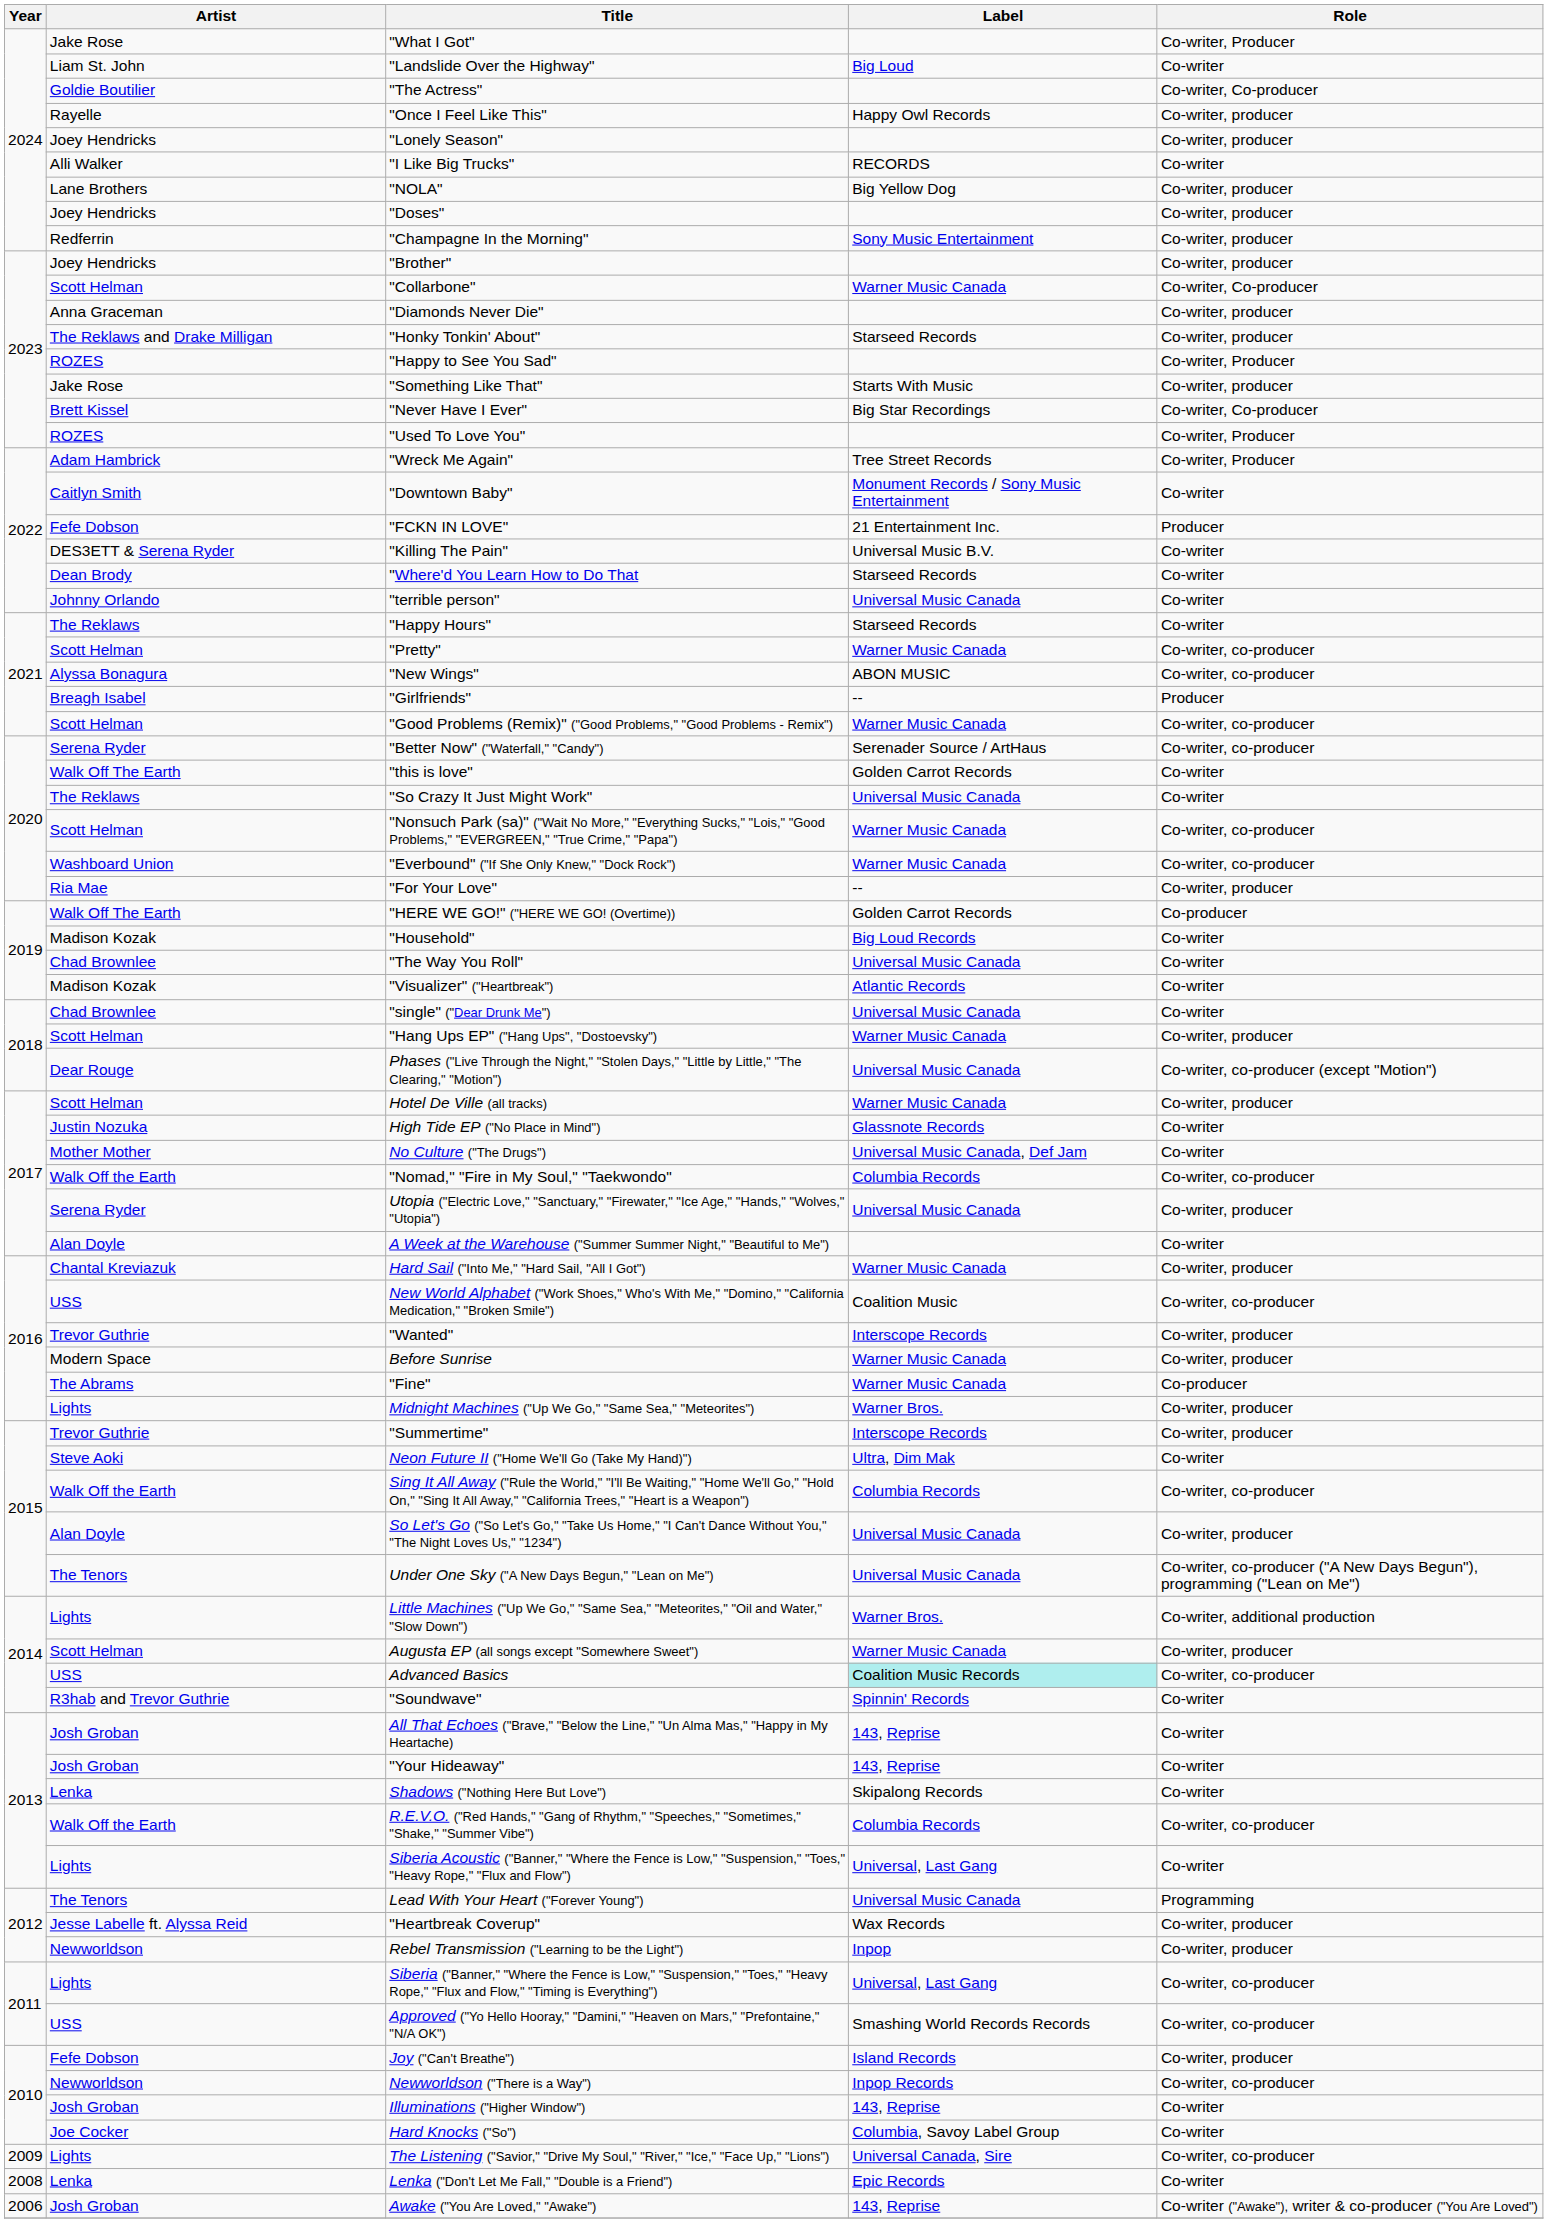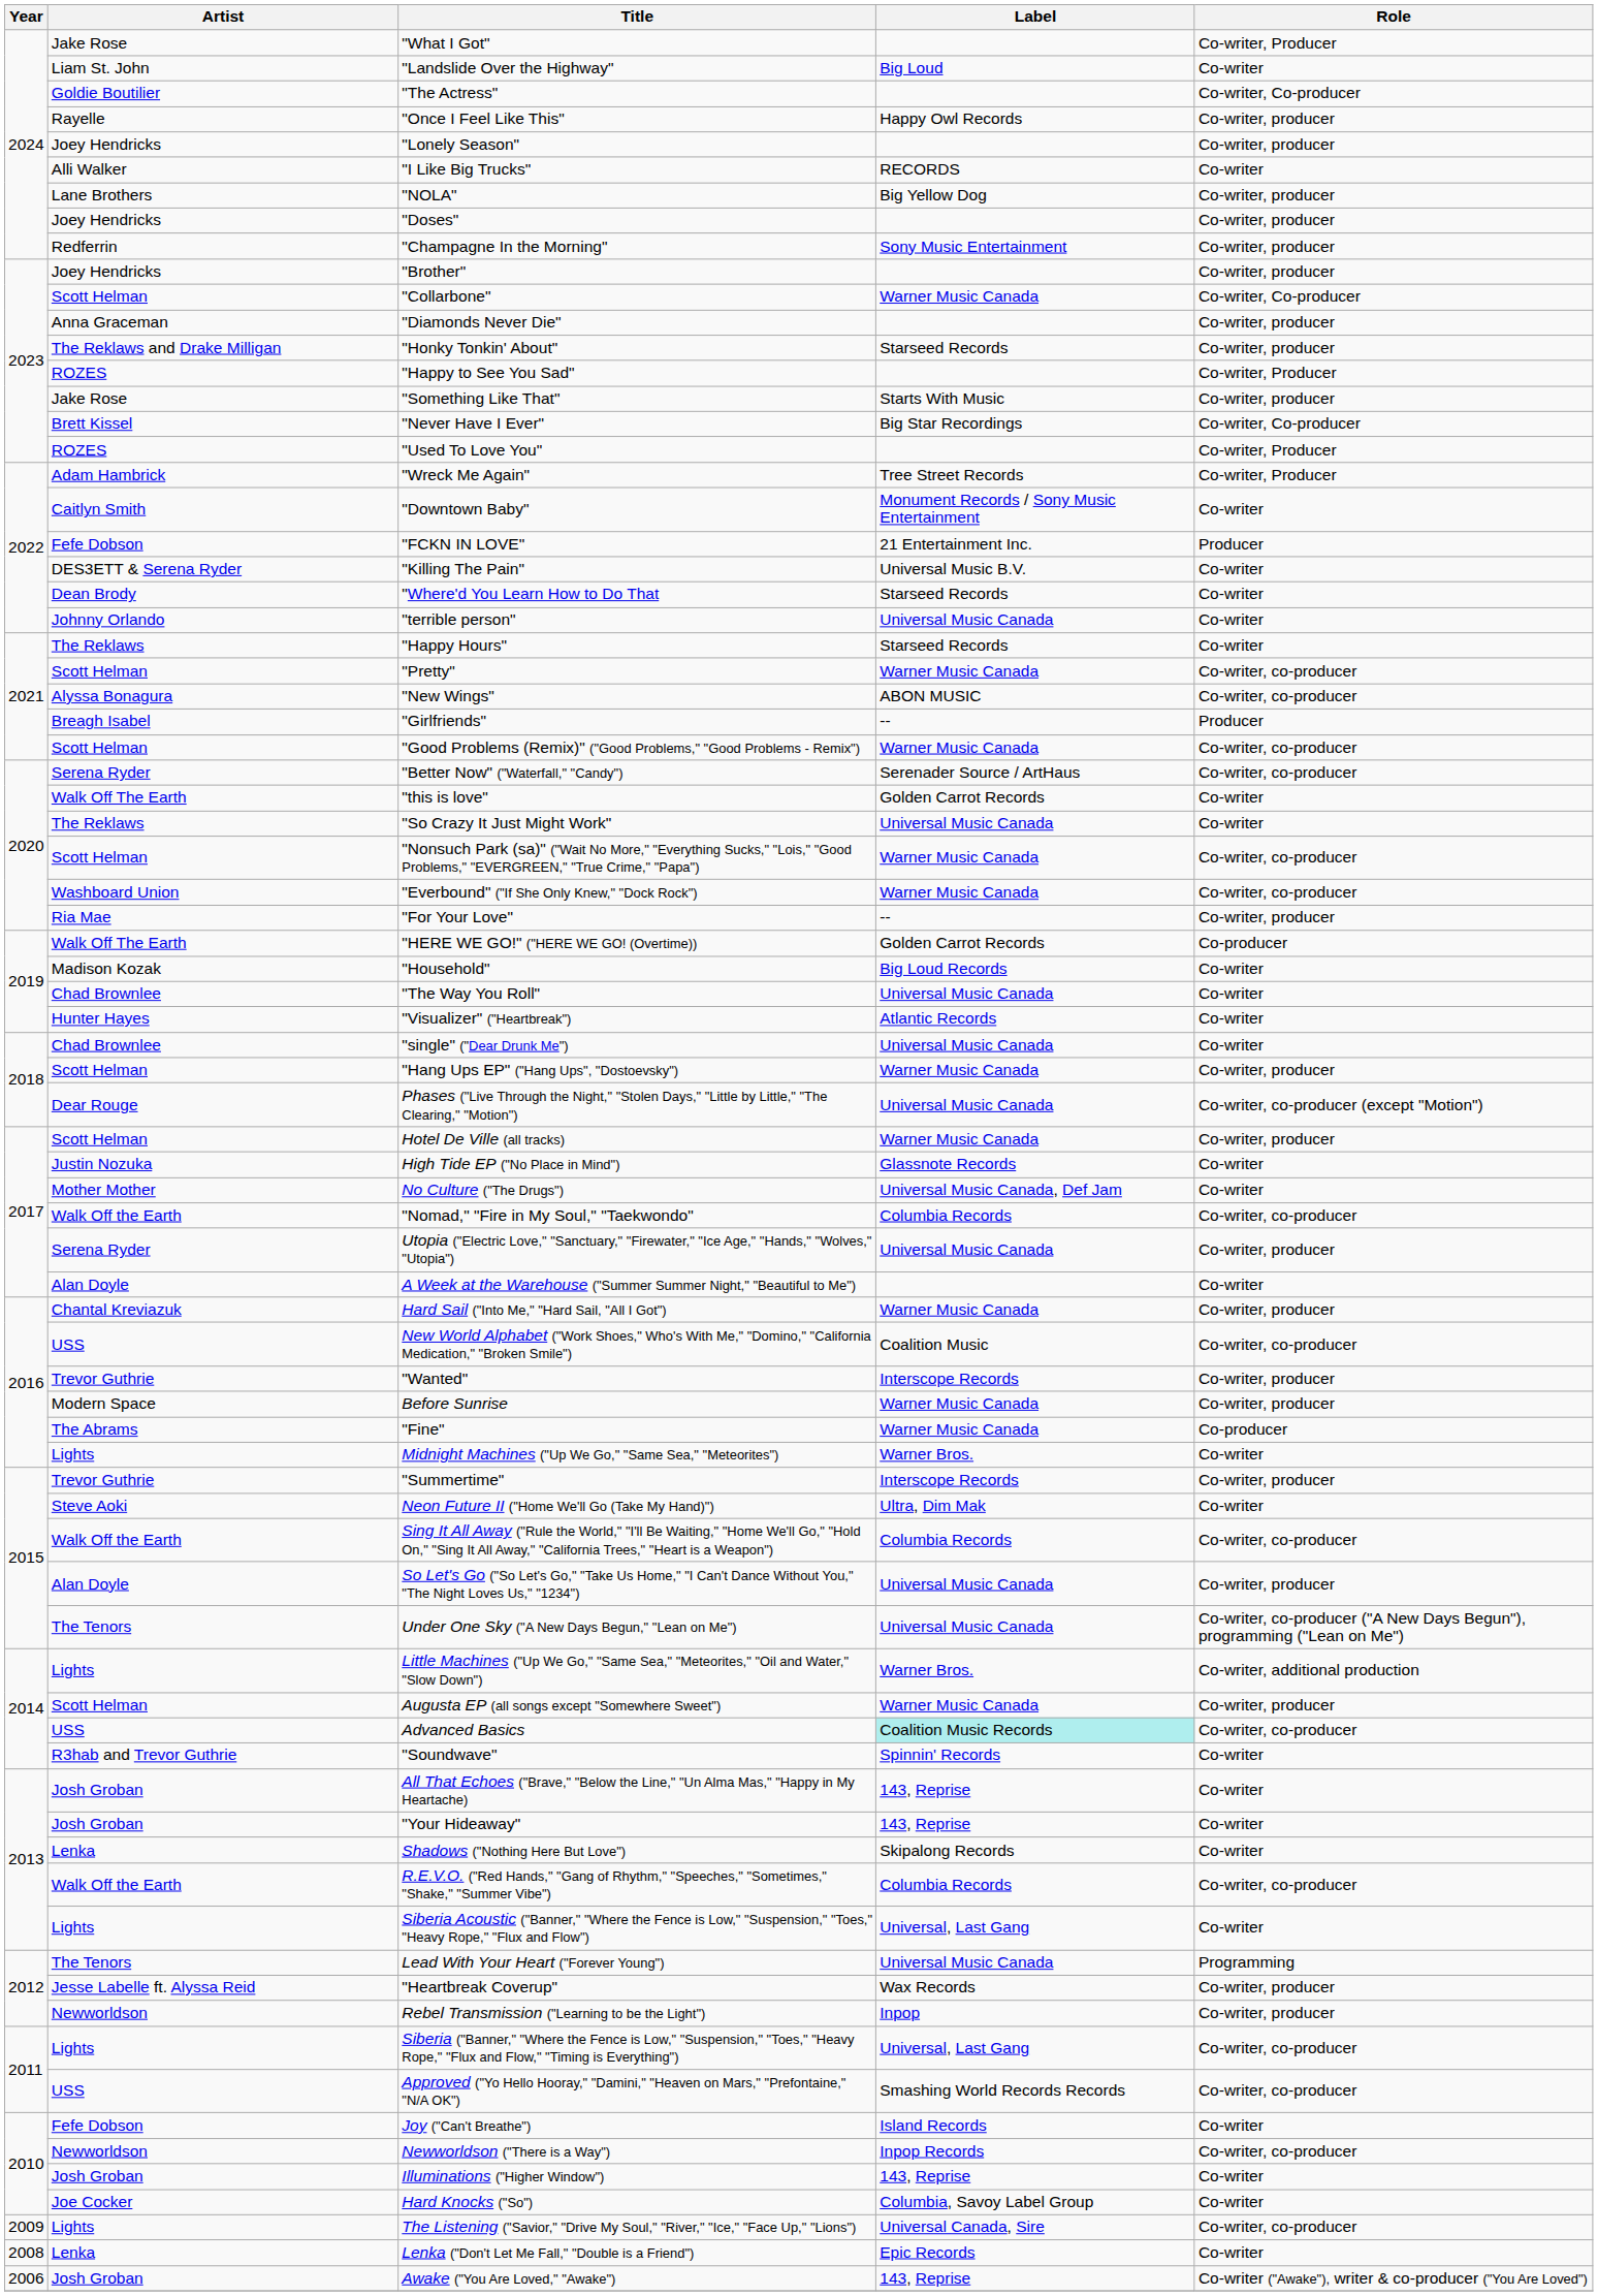"Visualizer" ("Heartbreak") | Artist: Madison Kozak -> Hunter Hayes
Midnight Machines ("Up We Go," "Same Sea," "Meteorites") | Role: Co-writer, producer -> Co-writer
Joy ("Can't Breathe") | Role: Co-writer, producer -> Co-writer
